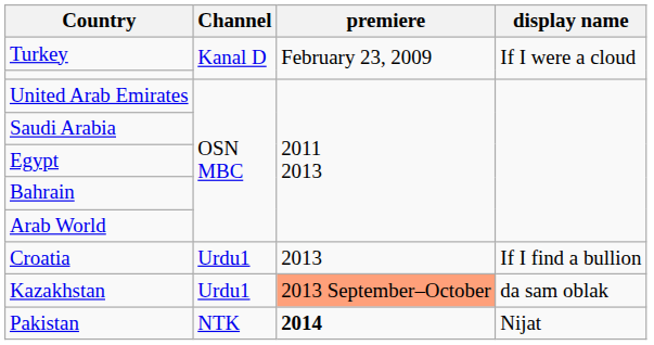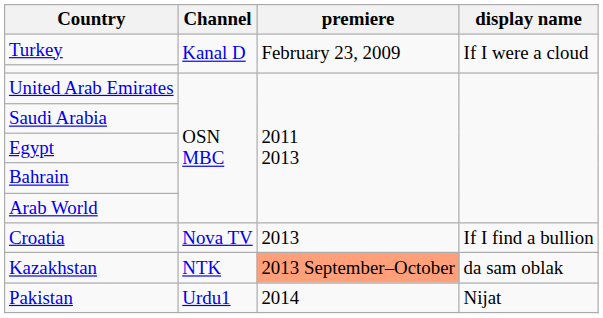Croatia | Channel: Urdu1 -> Nova TV
Kazakhstan | Channel: Urdu1 -> NTK
Pakistan | Channel: NTK -> Urdu1
Pakistan | premiere: bold -> normal
